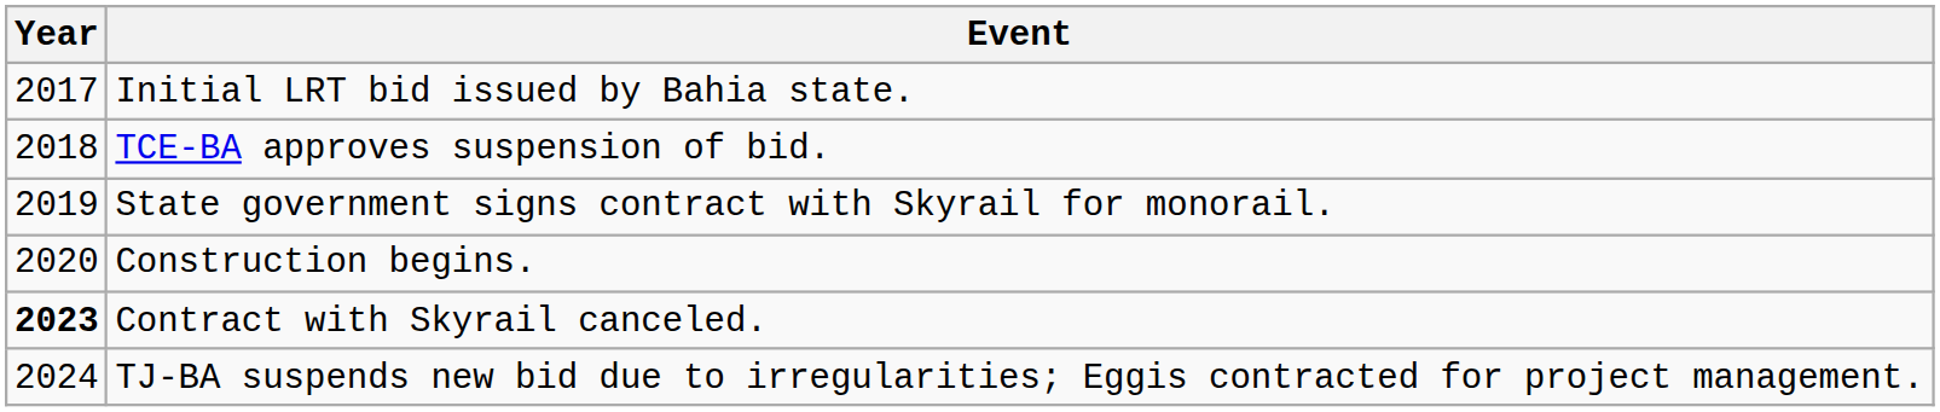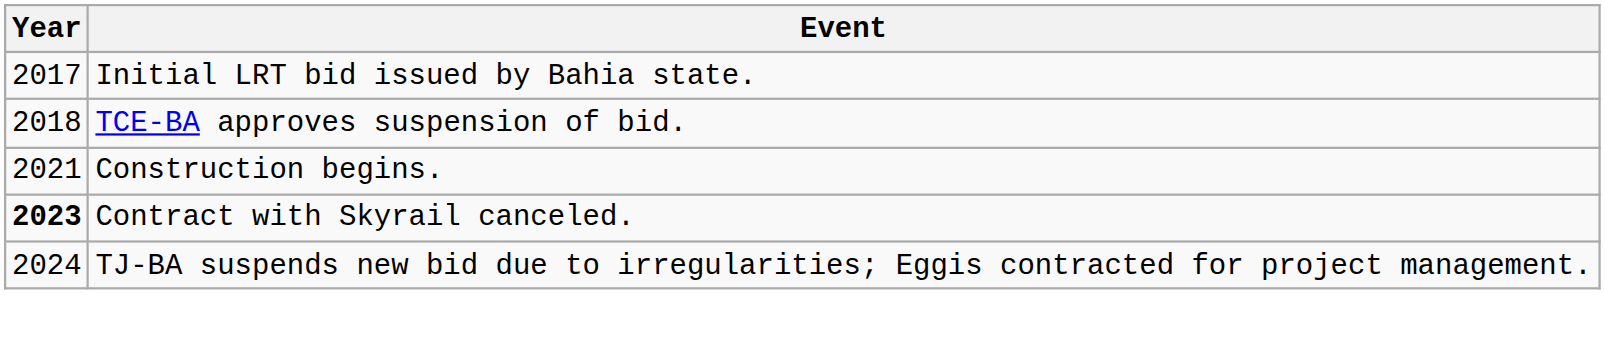- row: 2019 | State government signs contract with Skyrail for monorail.
Construction begins. | Year: 2020 -> 2021
